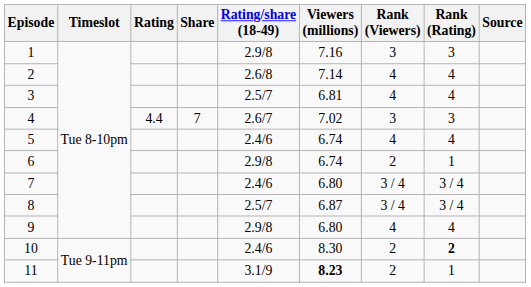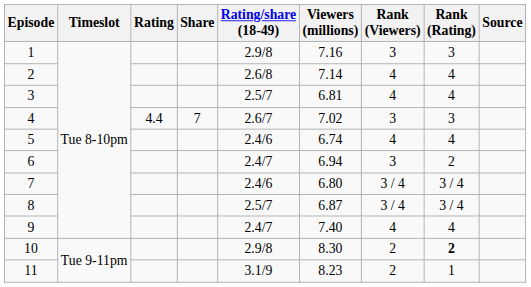6 | Rating/share (18-49): 2.9/8 -> 2.4/7
6 | Viewers (millions): 6.74 -> 6.94
6 | Rank (Viewers): 2 -> 3
6 | Rank (Rating): 1 -> 2
9 | Rating/share (18-49): 2.9/8 -> 2.4/7
9 | Viewers (millions): 6.80 -> 7.40
10 | Rating/share (18-49): 2.4/6 -> 2.9/8
11 | Viewers (millions): bold -> normal
